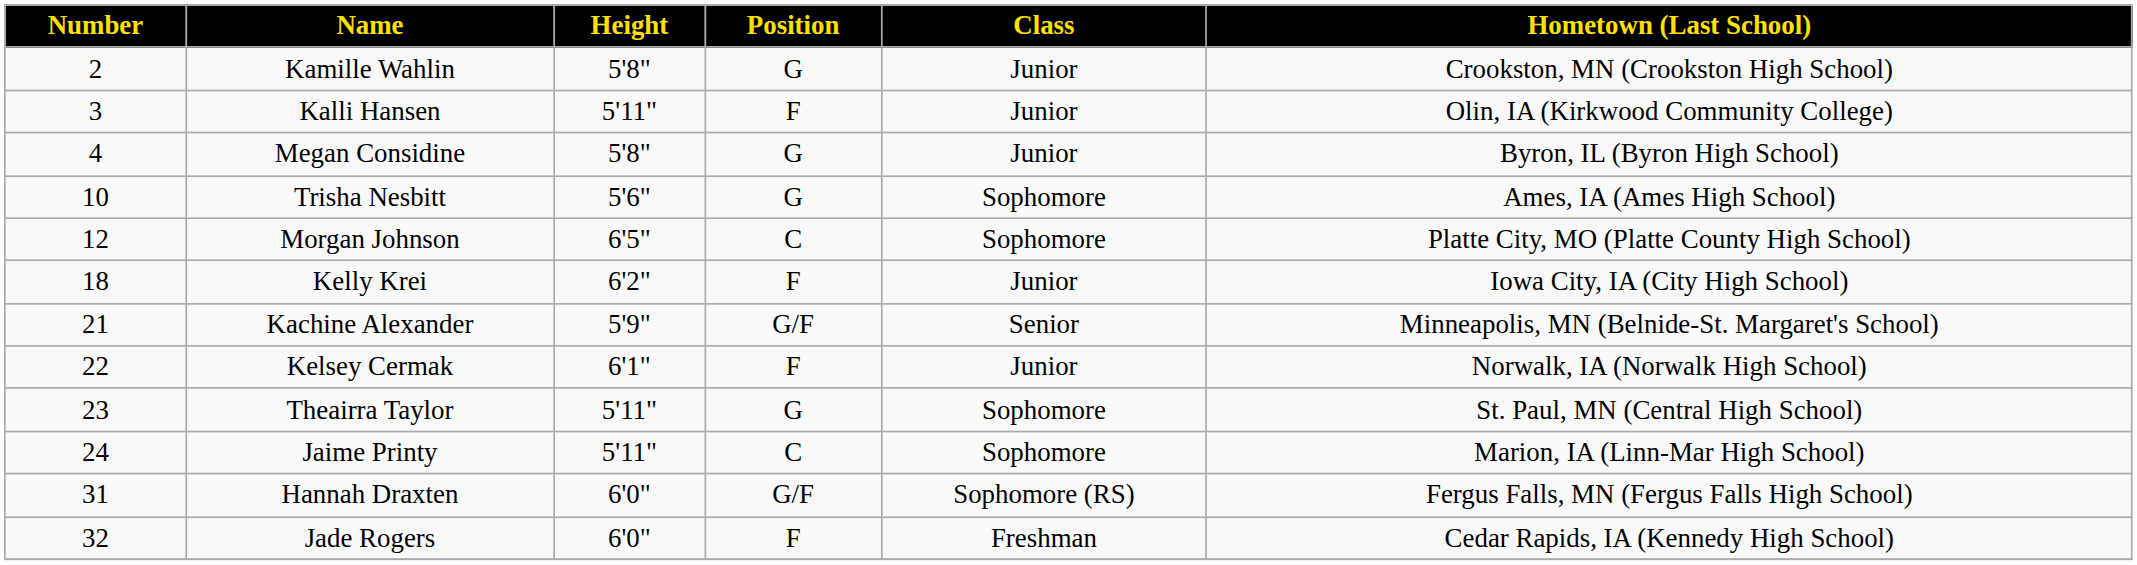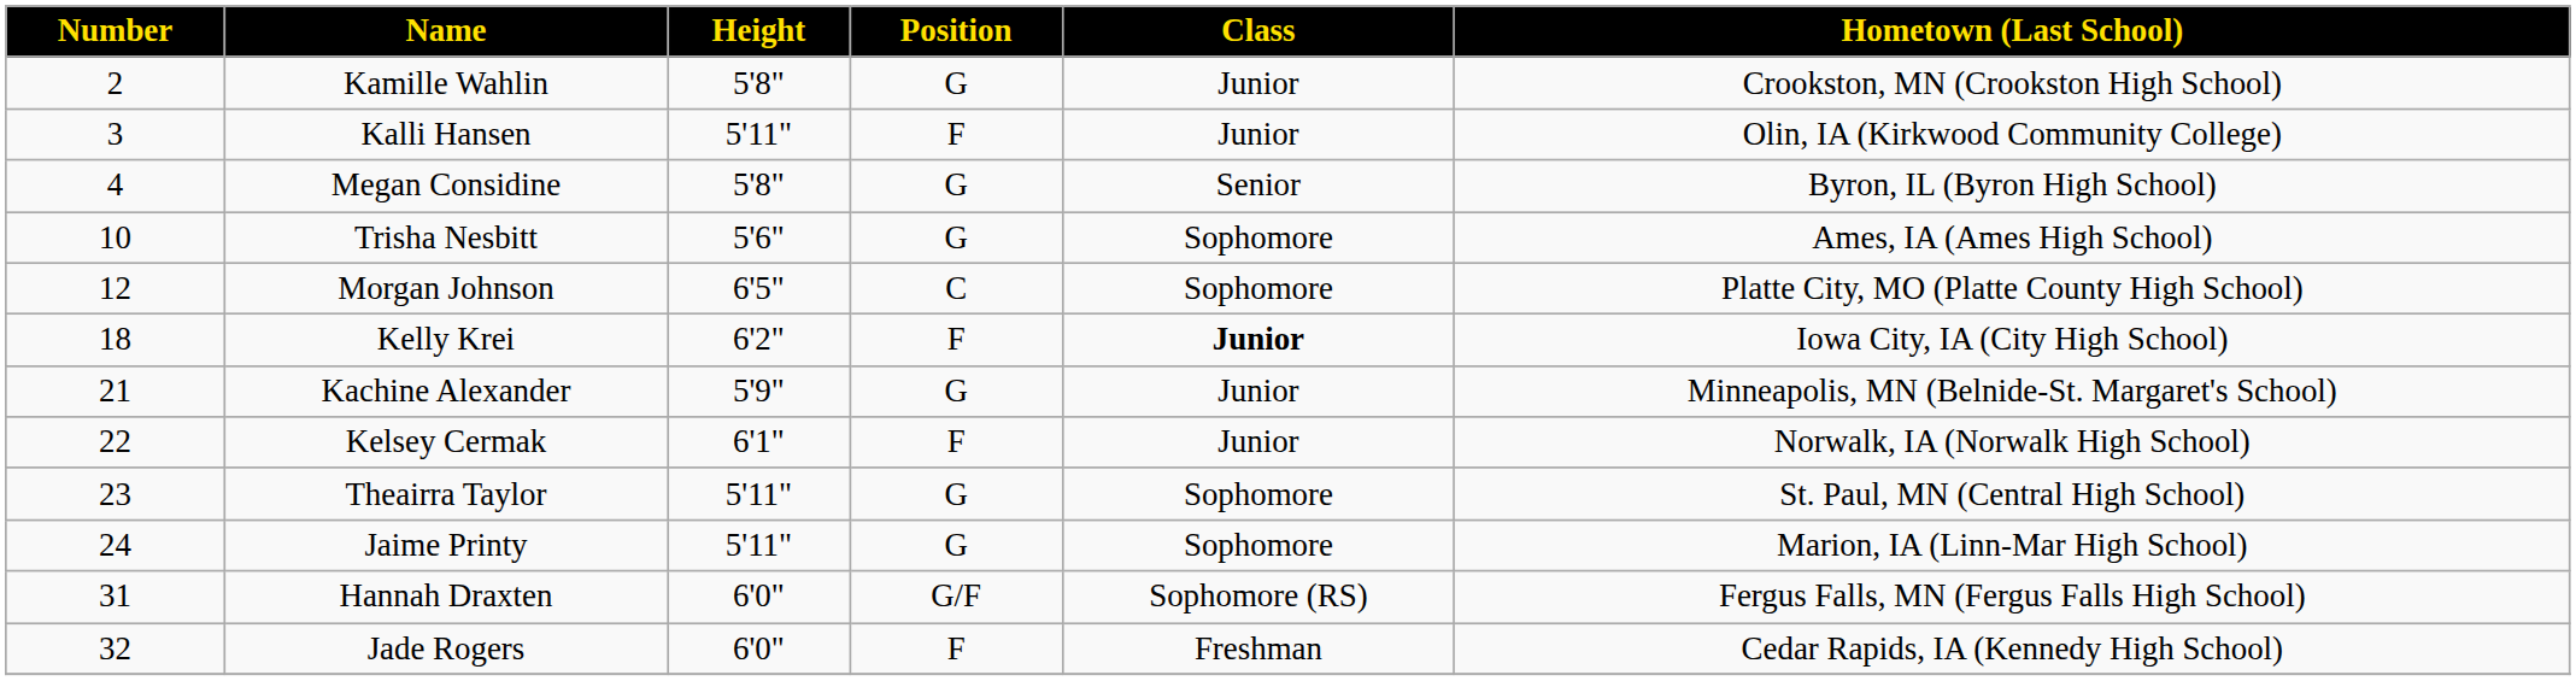Megan Considine | Class: Junior -> Senior
Kelly Krei | Class: normal -> bold
Kachine Alexander | Position: G/F -> G
Kachine Alexander | Class: Senior -> Junior
Jaime Printy | Position: C -> G
